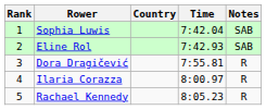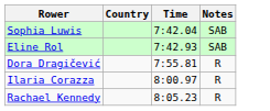- column: Rank | 1 | 2 | 3 | 4 | 5
